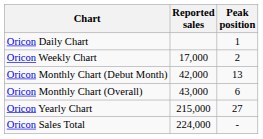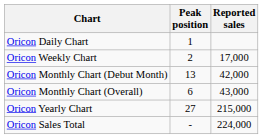columns swapped: Peak position <-> Reported sales
